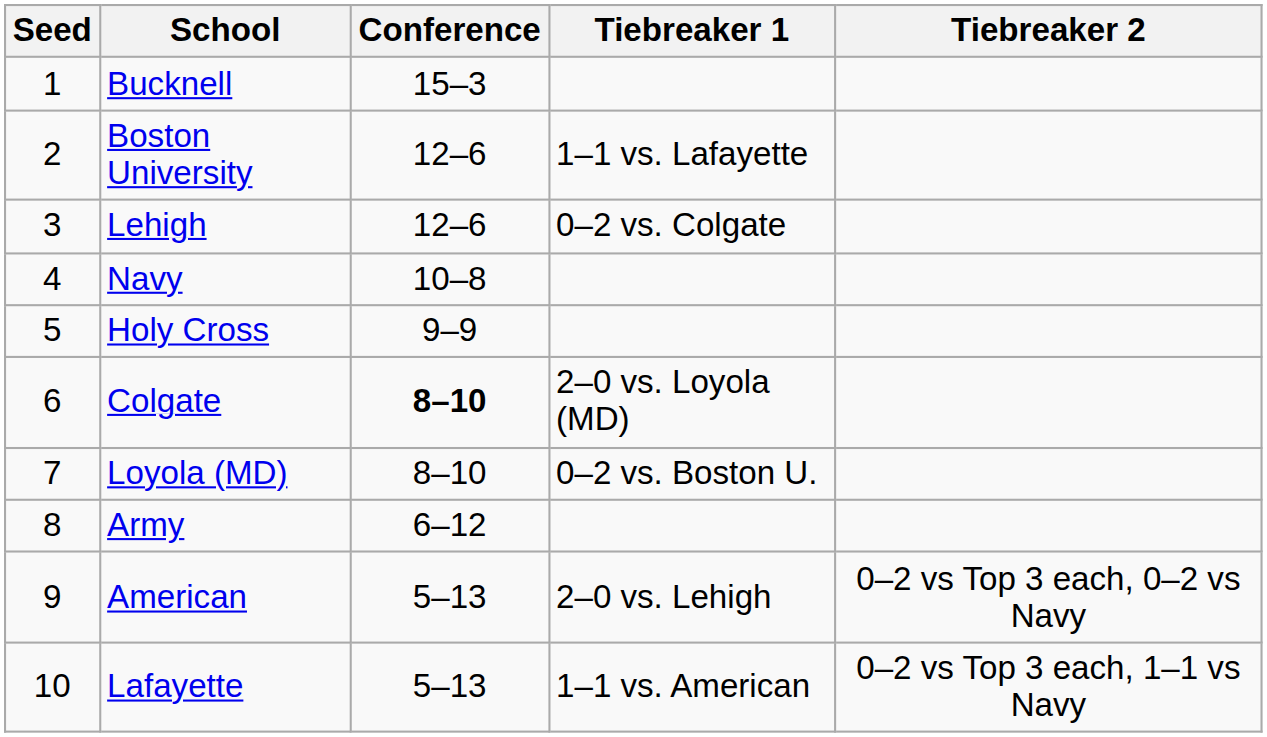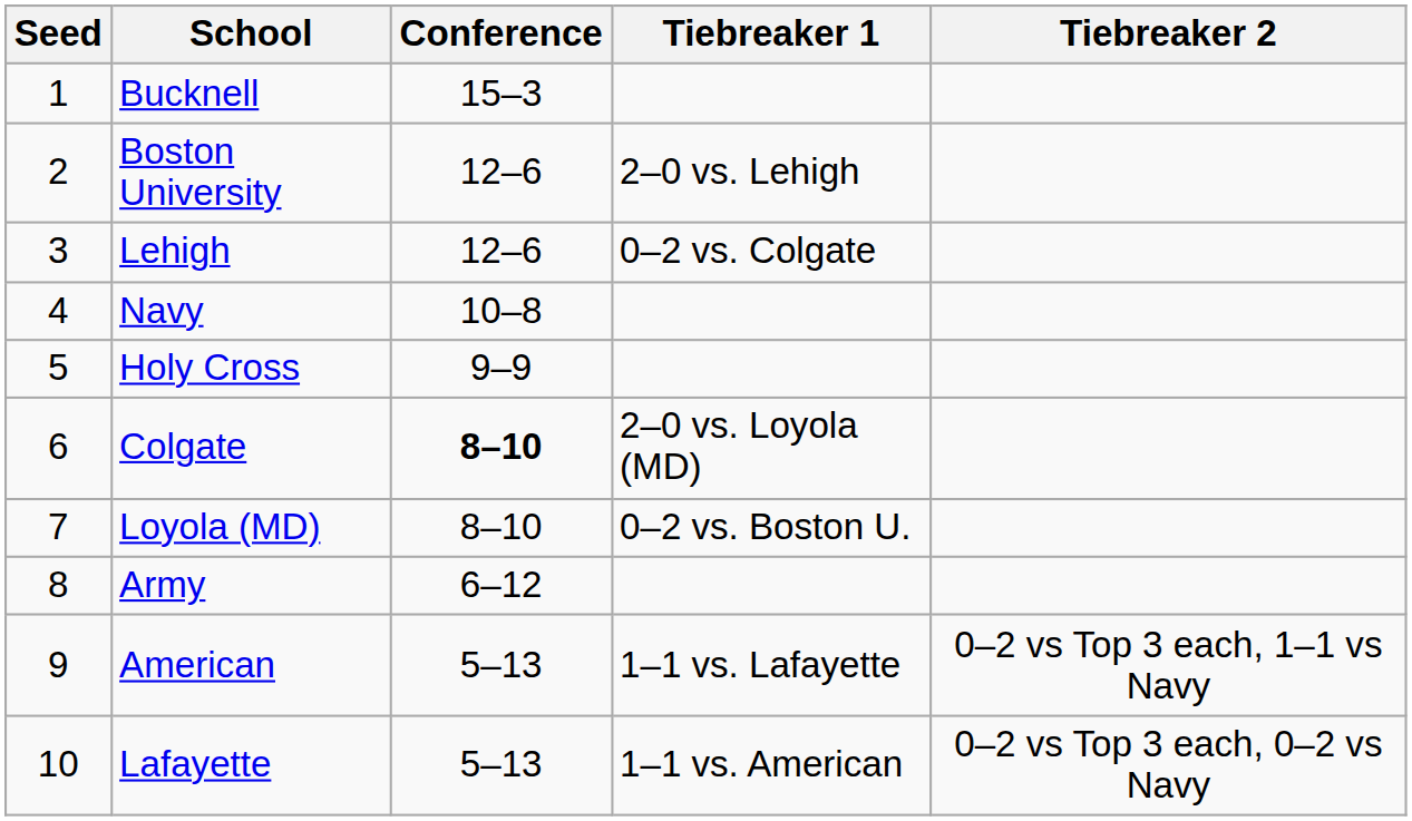Boston University | Tiebreaker 1: 1–1 vs. Lafayette -> 2–0 vs. Lehigh
American | Tiebreaker 1: 2–0 vs. Lehigh -> 1–1 vs. Lafayette
American | Tiebreaker 2: 0–2 vs Top 3 each, 0–2 vs Navy -> 0–2 vs Top 3 each, 1–1 vs Navy
Lafayette | Tiebreaker 2: 0–2 vs Top 3 each, 1–1 vs Navy -> 0–2 vs Top 3 each, 0–2 vs Navy
